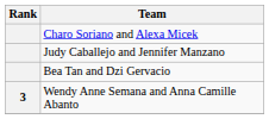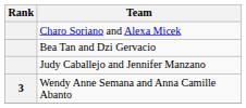rows swapped: Judy Caballejo and Jennifer Manzano <-> Bea Tan and Dzi Gervacio
